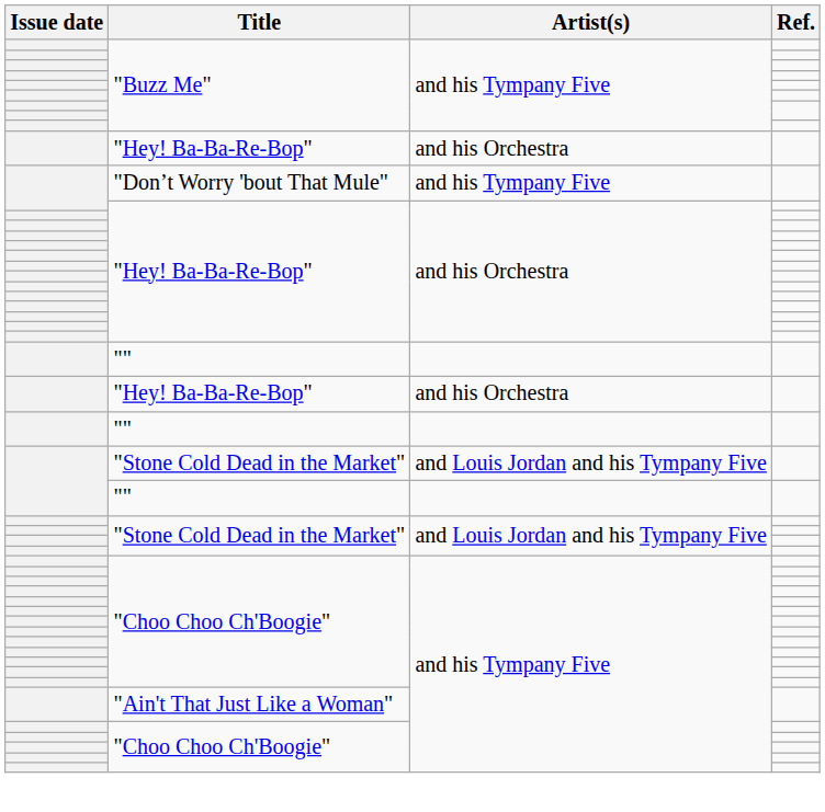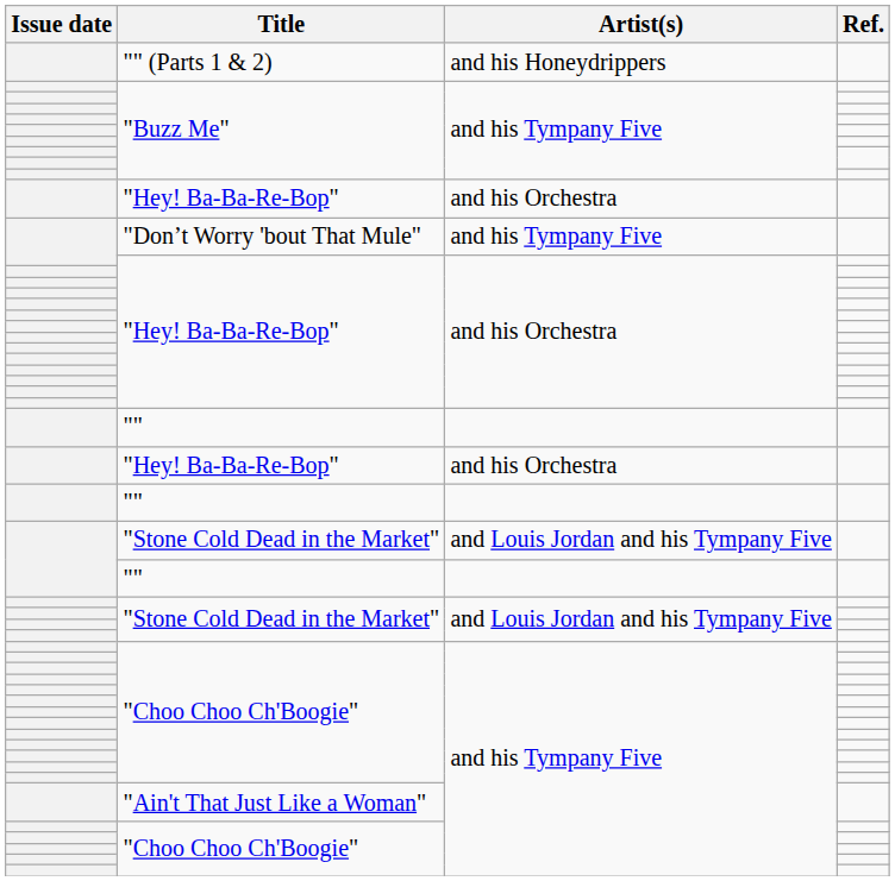+ row: "" (Parts 1 & 2) | and his Honeydrippers
